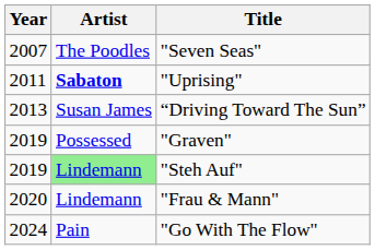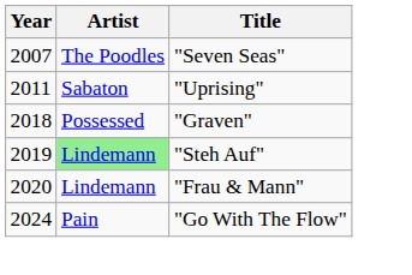"Uprising" | Artist: bold -> normal
- row: 2013 | Susan James | “Driving Toward The Sun”
"Graven" | Year: 2019 -> 2018
